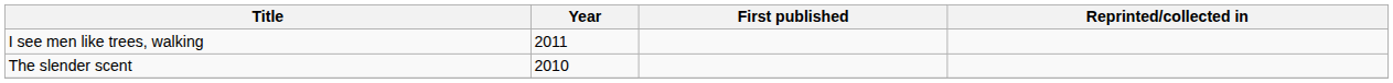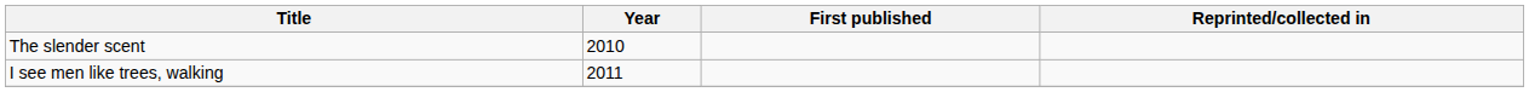rows swapped: The slender scent <-> I see men like trees, walking
